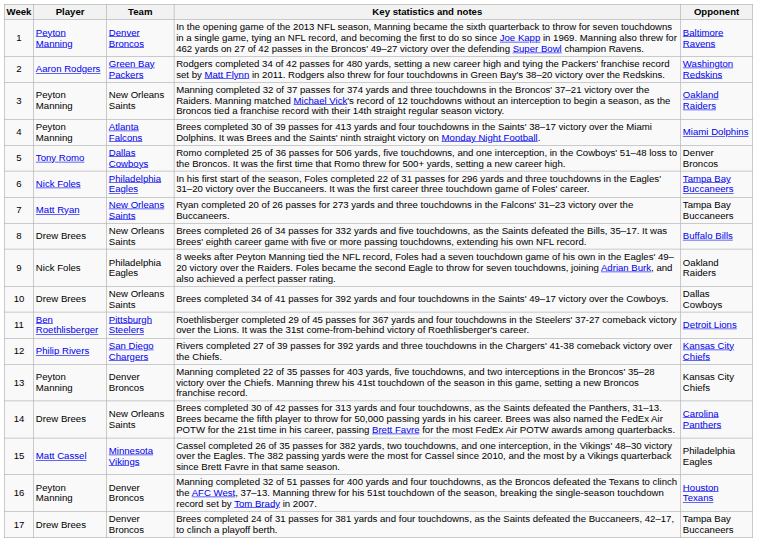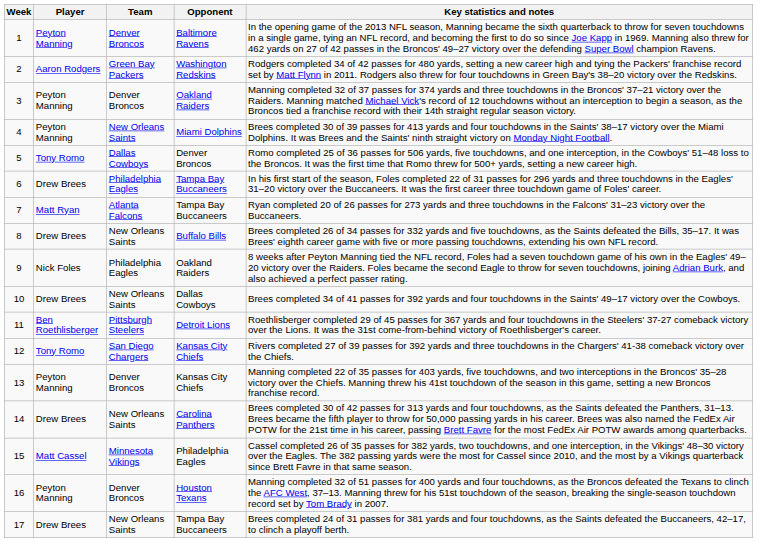columns swapped: Opponent <-> Key statistics and notes
3 | Team: New Orleans Saints -> Denver Broncos
4 | Team: Atlanta Falcons -> New Orleans Saints
6 | Player: Nick Foles -> Drew Brees
7 | Team: New Orleans Saints -> Atlanta Falcons
12 | Player: Philip Rivers -> Tony Romo
17 | Team: Denver Broncos -> New Orleans Saints
